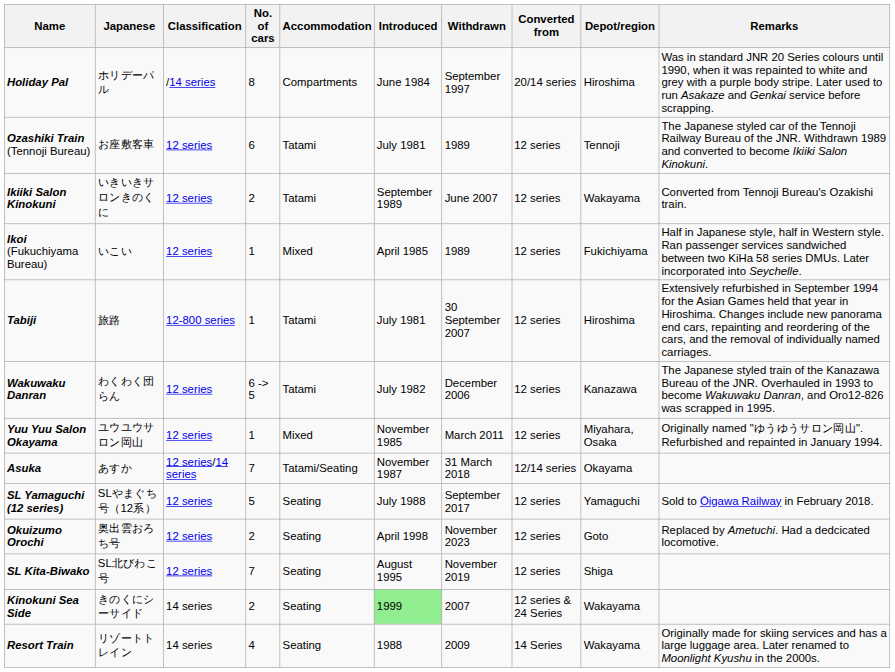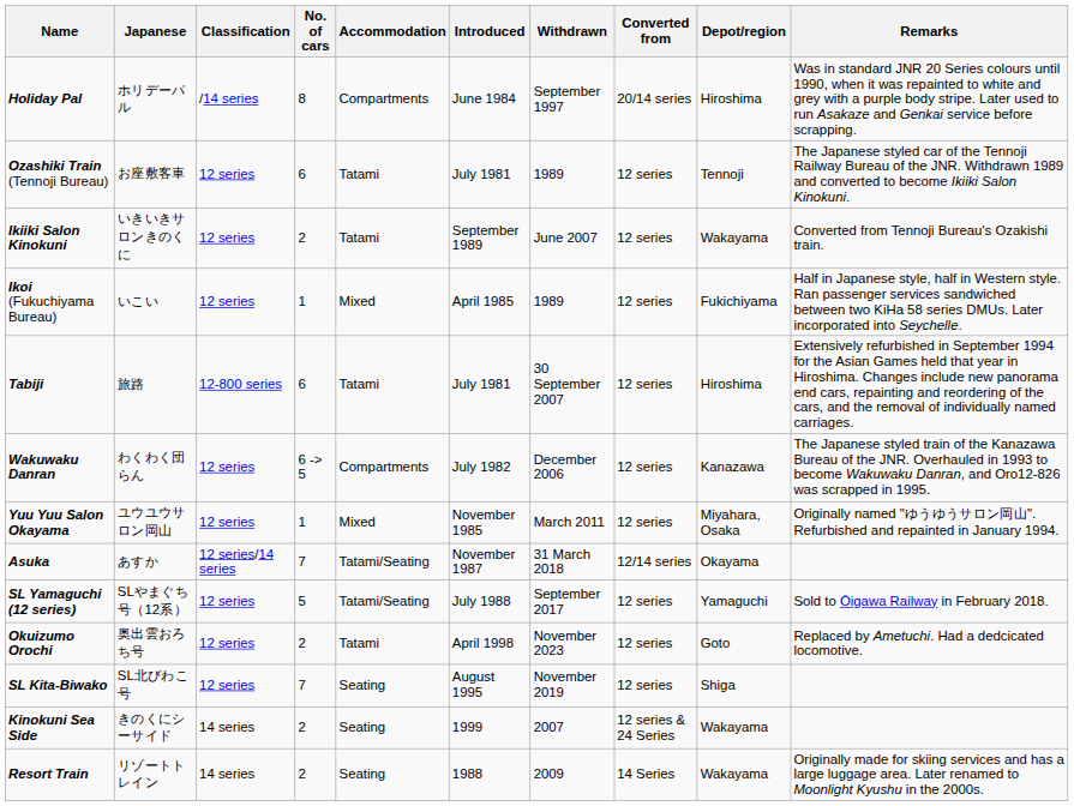Tabiji | No. of cars: 1 -> 6
Wakuwaku Danran | Accommodation: Tatami -> Compartments
SL Yamaguchi (12 series) | Accommodation: Seating -> Tatami/Seating
Okuizumo Orochi | Accommodation: Seating -> Tatami
Kinokuni Sea Side | Introduced: lightgreen background -> no background
Resort Train | No. of cars: 4 -> 2
